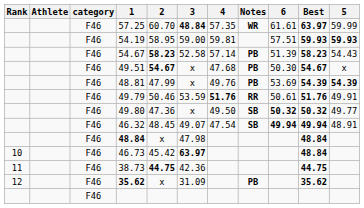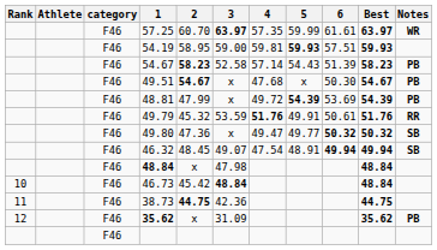columns swapped: 5 <-> Notes
57.25 | 3: 48.84 -> 63.97
48.81 | 4: 49.76 -> 49.72
49.79 | 2: 50.46 -> 45.32
49.80 | 4: 49.50 -> 49.47
46.73 | 3: 63.97 -> 48.84
